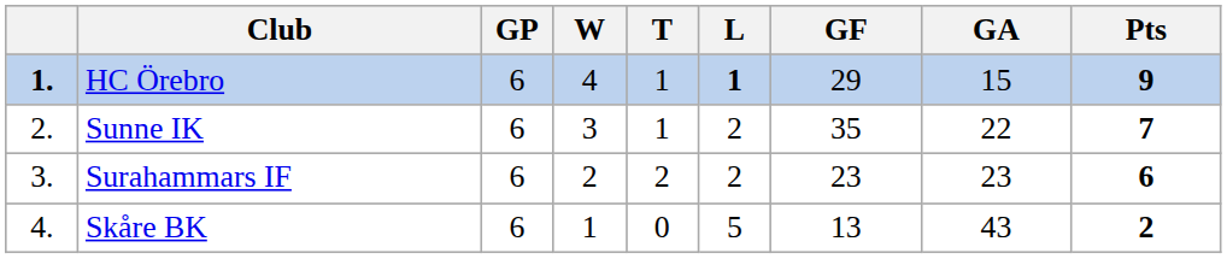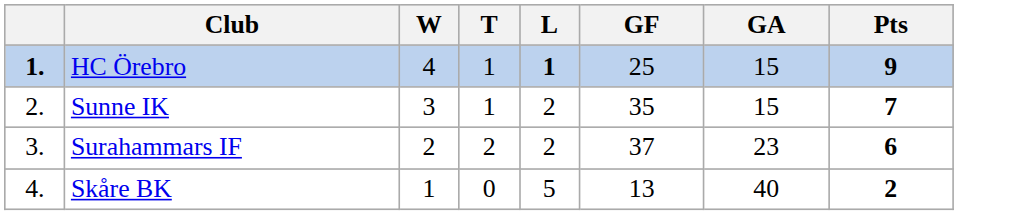- column: GP | 6 | 6 | 6 | 6
HC Örebro | GF: 29 -> 25
Sunne IK | GA: 22 -> 15
Surahammars IF | GF: 23 -> 37
Skåre BK | GA: 43 -> 40
